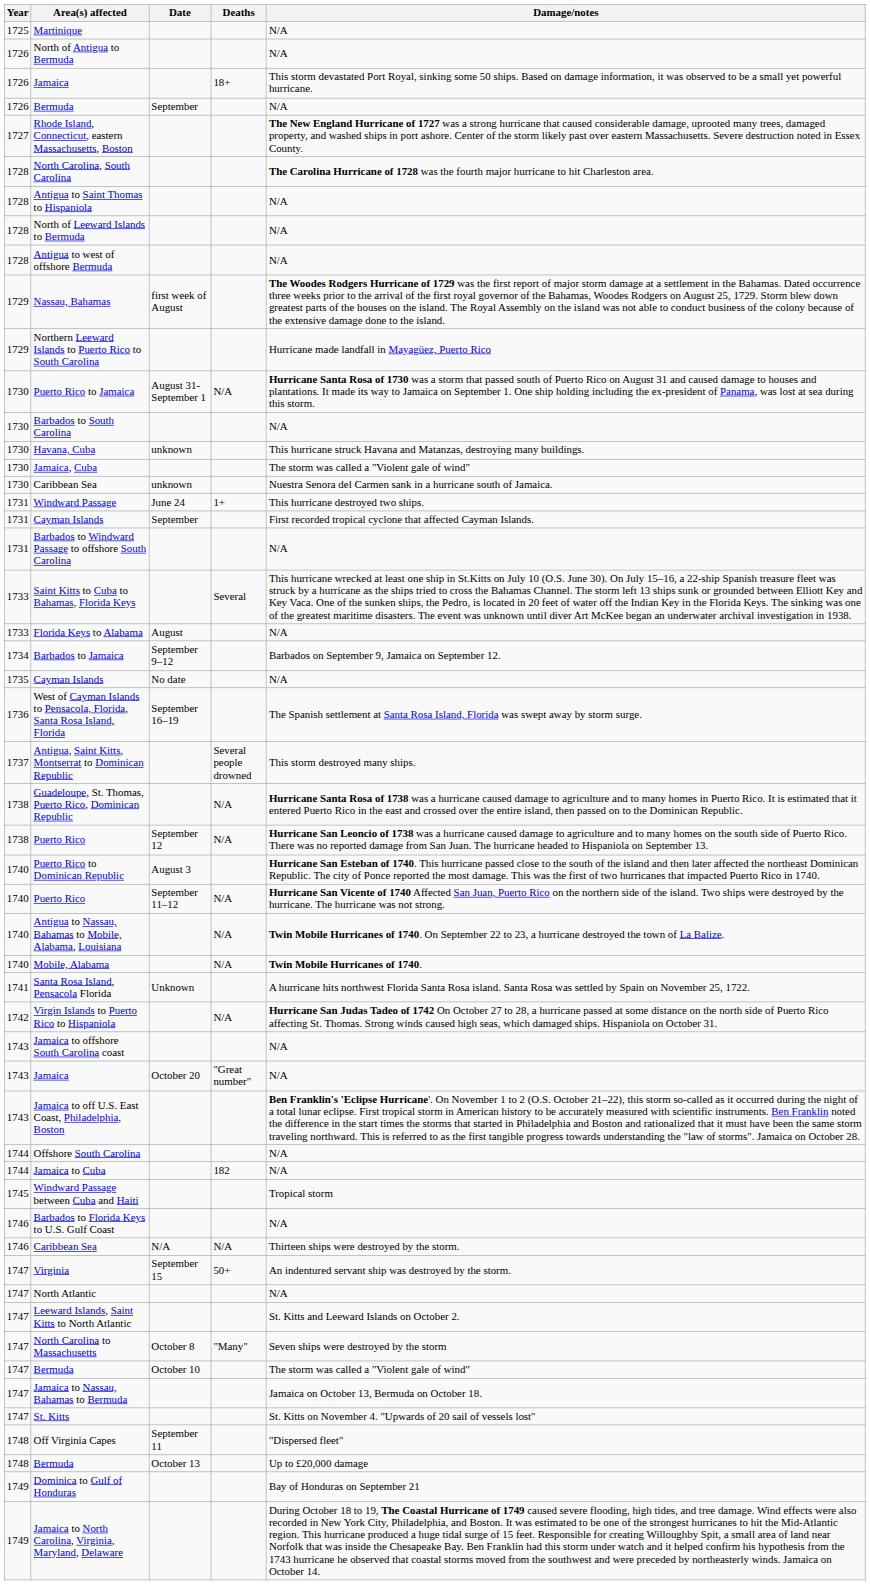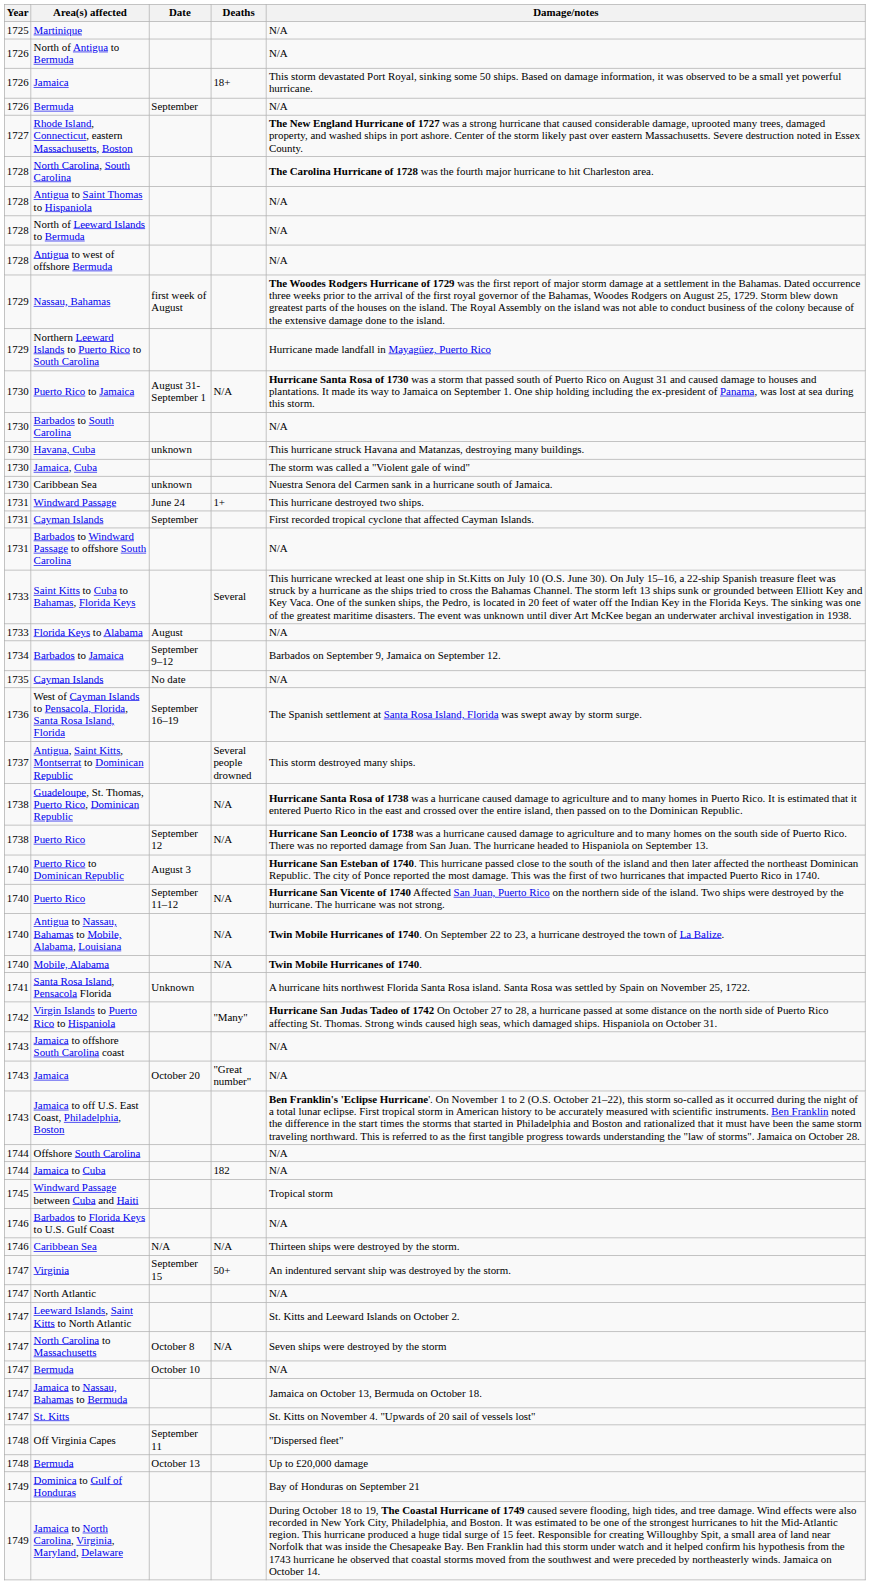Virgin Islands to Puerto Rico to Hispaniola | Deaths: N/A -> "Many"
North Carolina to Massachusetts | Deaths: "Many" -> N/A
1747 / Bermuda | Damage/notes: The storm was called a "Violent gale of wind" -> N/A
